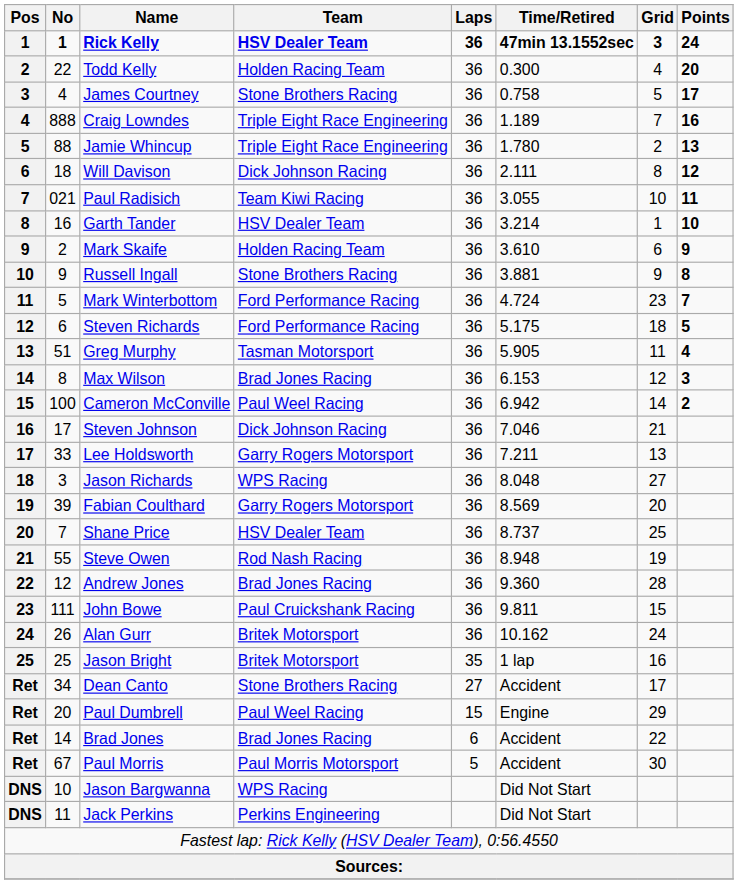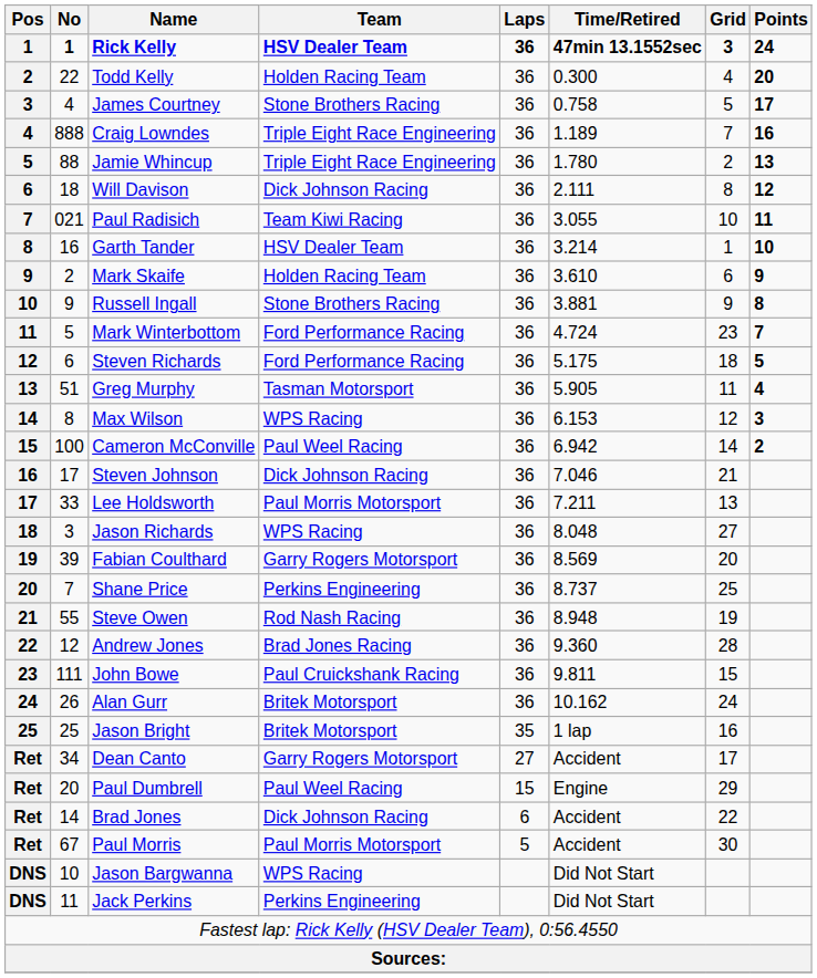Max Wilson | Team: Brad Jones Racing -> WPS Racing
Lee Holdsworth | Team: Garry Rogers Motorsport -> Paul Morris Motorsport
Shane Price | Team: HSV Dealer Team -> Perkins Engineering
Dean Canto | Team: Stone Brothers Racing -> Garry Rogers Motorsport
Brad Jones | Team: Brad Jones Racing -> Dick Johnson Racing
